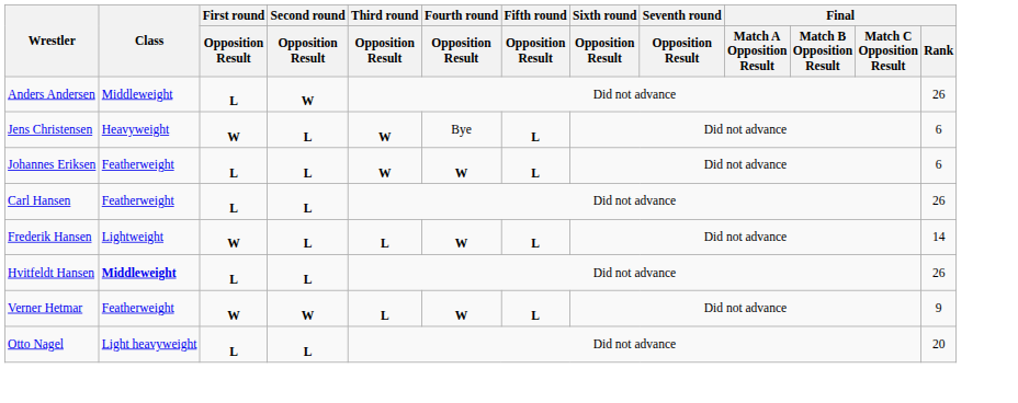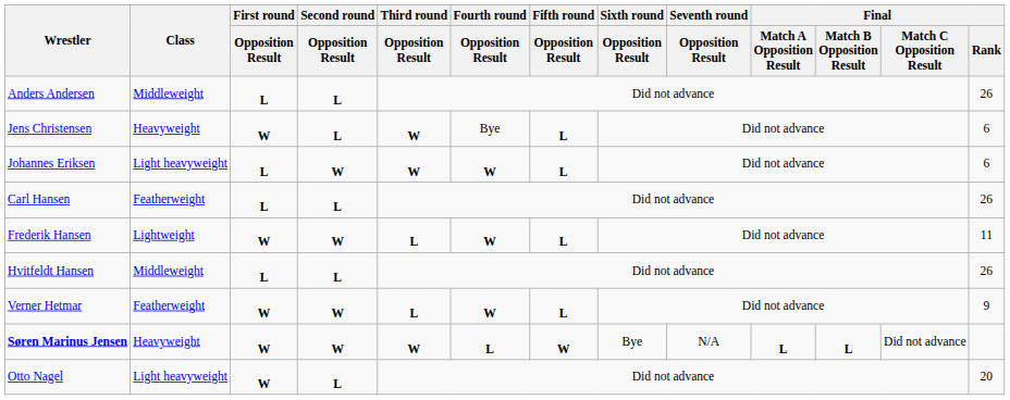Anders Andersen | Second round / Opposition Result: W -> L
Johannes Eriksen | Class: Featherweight -> Light heavyweight
Johannes Eriksen | Second round / Opposition Result: L -> W
Frederik Hansen | Second round / Opposition Result: L -> W
Frederik Hansen | Final / Rank: 14 -> 11
Hvitfeldt Hansen | Class: bold -> normal
+ row: Søren Marinus Jensen | Heavyweight | W | W | W | L | W | Bye | N/A | L | L | Did not advance
Otto Nagel | First round / Opposition Result: L -> W
